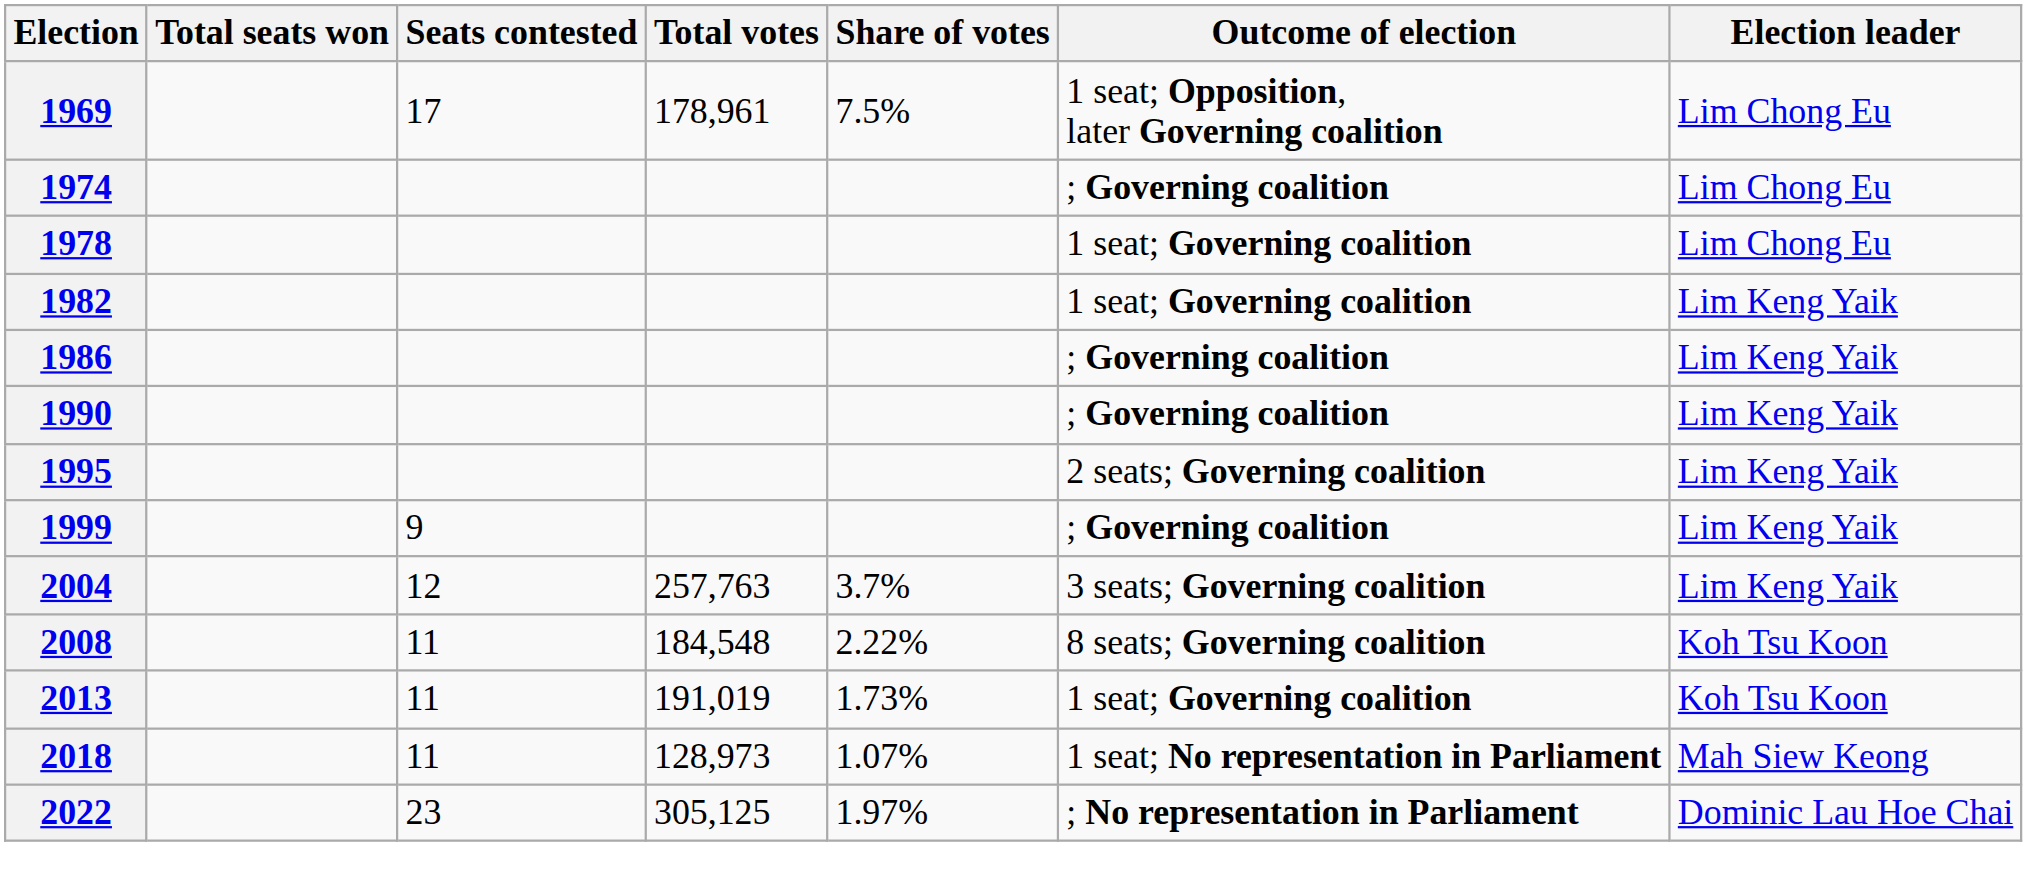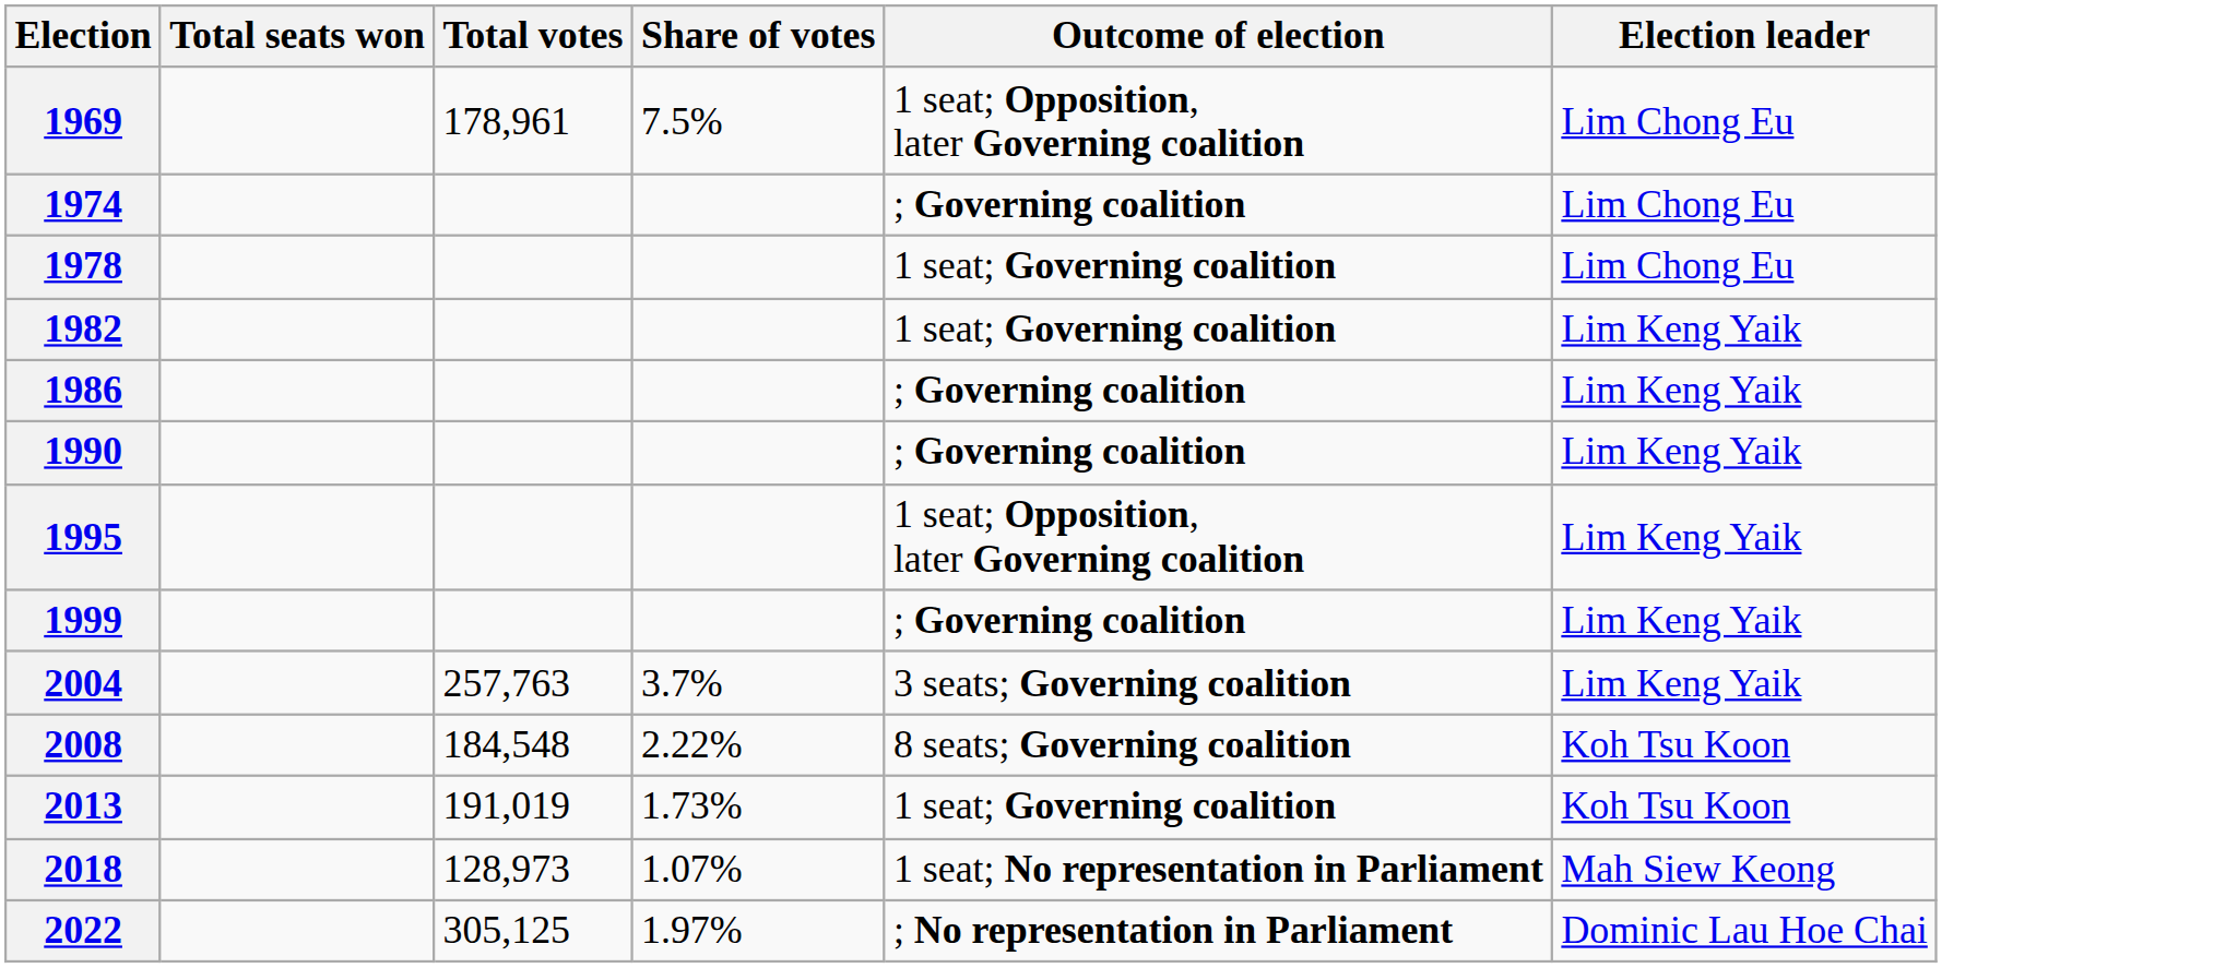- column: Seats contested | 17 | 9 | 12 | 11 | 11 | 11 | 23
1995 | Outcome of election: 2 seats; Governing coalition -> 1 seat; Opposition, later Governing coalition
